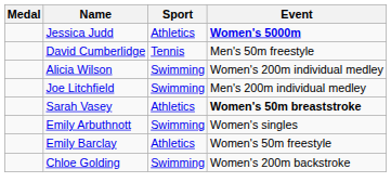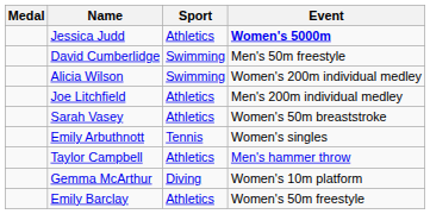David Cumberlidge | Sport: Tennis -> Swimming
Joe Litchfield | Sport: Swimming -> Athletics
Sarah Vasey | Event: bold -> normal
Emily Arbuthnott | Sport: Swimming -> Tennis
+ row: Taylor Campbell | Athletics | Men's hammer throw
+ row: Gemma McArthur | Diving | Women's 10m platform
- row: Chloe Golding | Swimming | Women's 200m backstroke
